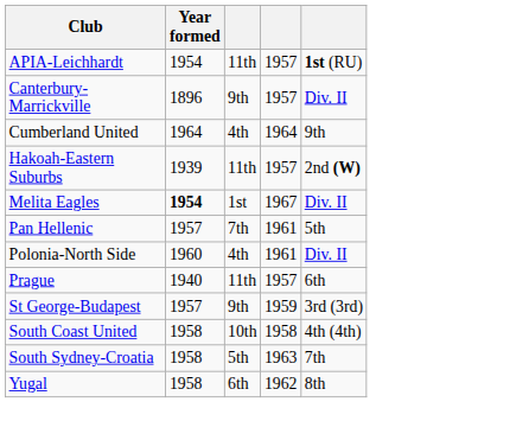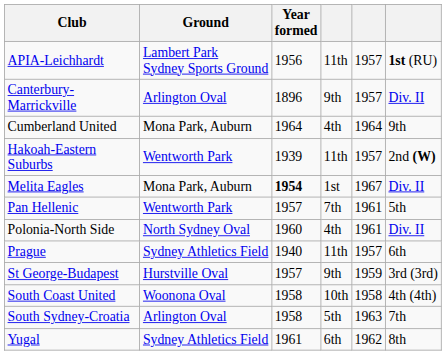+ column: Ground | Lambert Park Sydney Sports Ground | Arlington Oval | Mona Park, Auburn | Wentworth Park | Mona Park, Auburn | Wentworth Park | North Sydney Oval | Sydney Athletics Field | Hurstville Oval | Woonona Oval | Arlington Oval | Sydney Athletics Field
APIA-Leichhardt | Year formed: 1954 -> 1956
Yugal | Year formed: 1958 -> 1961
